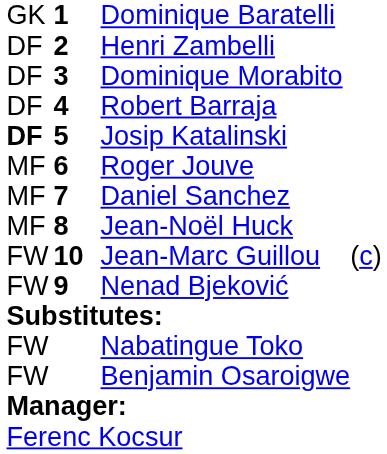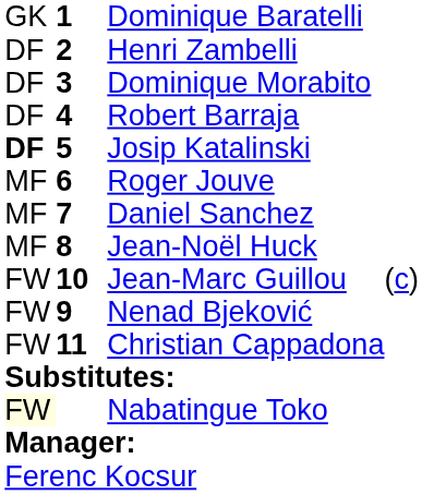+ row: FW | 11 | Christian Cappadona
Nabatingue Toko | column 1: no background -> lightyellow background
- row: FW | Benjamin Osaroigwe
